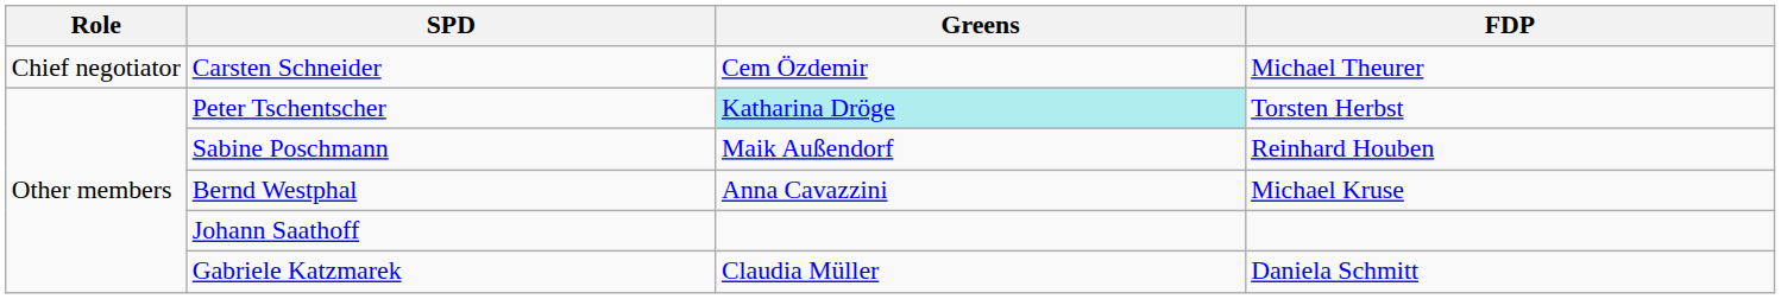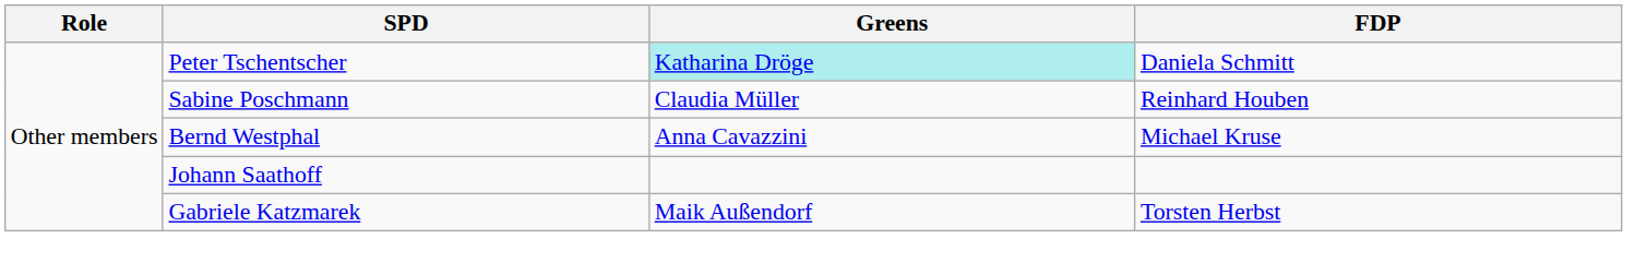- row: Chief negotiator | Carsten Schneider | Cem Özdemir | Michael Theurer
Peter Tschentscher | FDP: Torsten Herbst -> Daniela Schmitt
Sabine Poschmann | Greens: Maik Außendorf -> Claudia Müller
Gabriele Katzmarek | Greens: Claudia Müller -> Maik Außendorf
Gabriele Katzmarek | FDP: Daniela Schmitt -> Torsten Herbst
